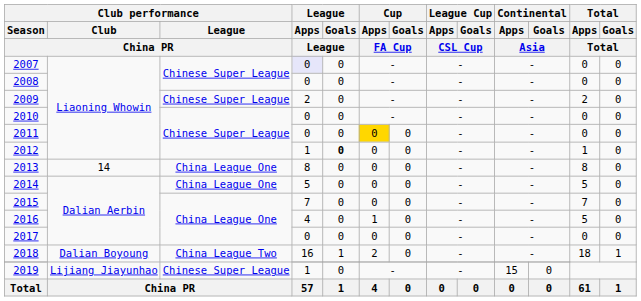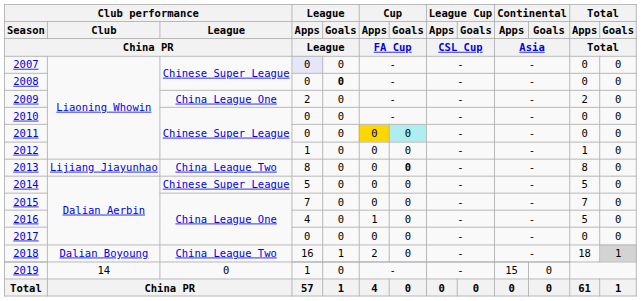2008 | League / Goals / League: normal -> bold
2009 | Club performance / League / China PR: Chinese Super League -> China League One
2011 | Cup / Goals / FA Cup: no background -> paleturquoise background
2012 | League / Goals / League: bold -> normal
2013 | Club performance / Club / China PR: 14 -> Lijiang Jiayunhao
2013 | Club performance / League / China PR: China League One -> China League Two
2013 | Cup / Goals / FA Cup: normal -> bold
2014 | Club performance / League / China PR: China League One -> Chinese Super League
2018 | Total / Goals / Total: no background -> lightgrey background
2019 | Club performance / Club / China PR: Lijiang Jiayunhao -> 14
2019 | Club performance / League / China PR: Chinese Super League -> 0
